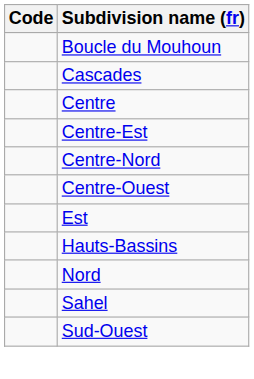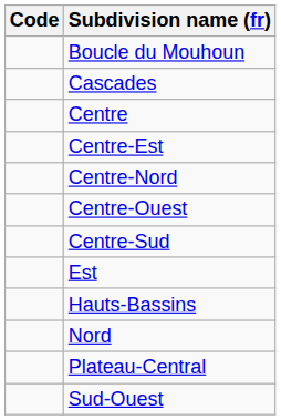+ row: Centre-Sud
+ row: Plateau-Central
- row: Sahel
